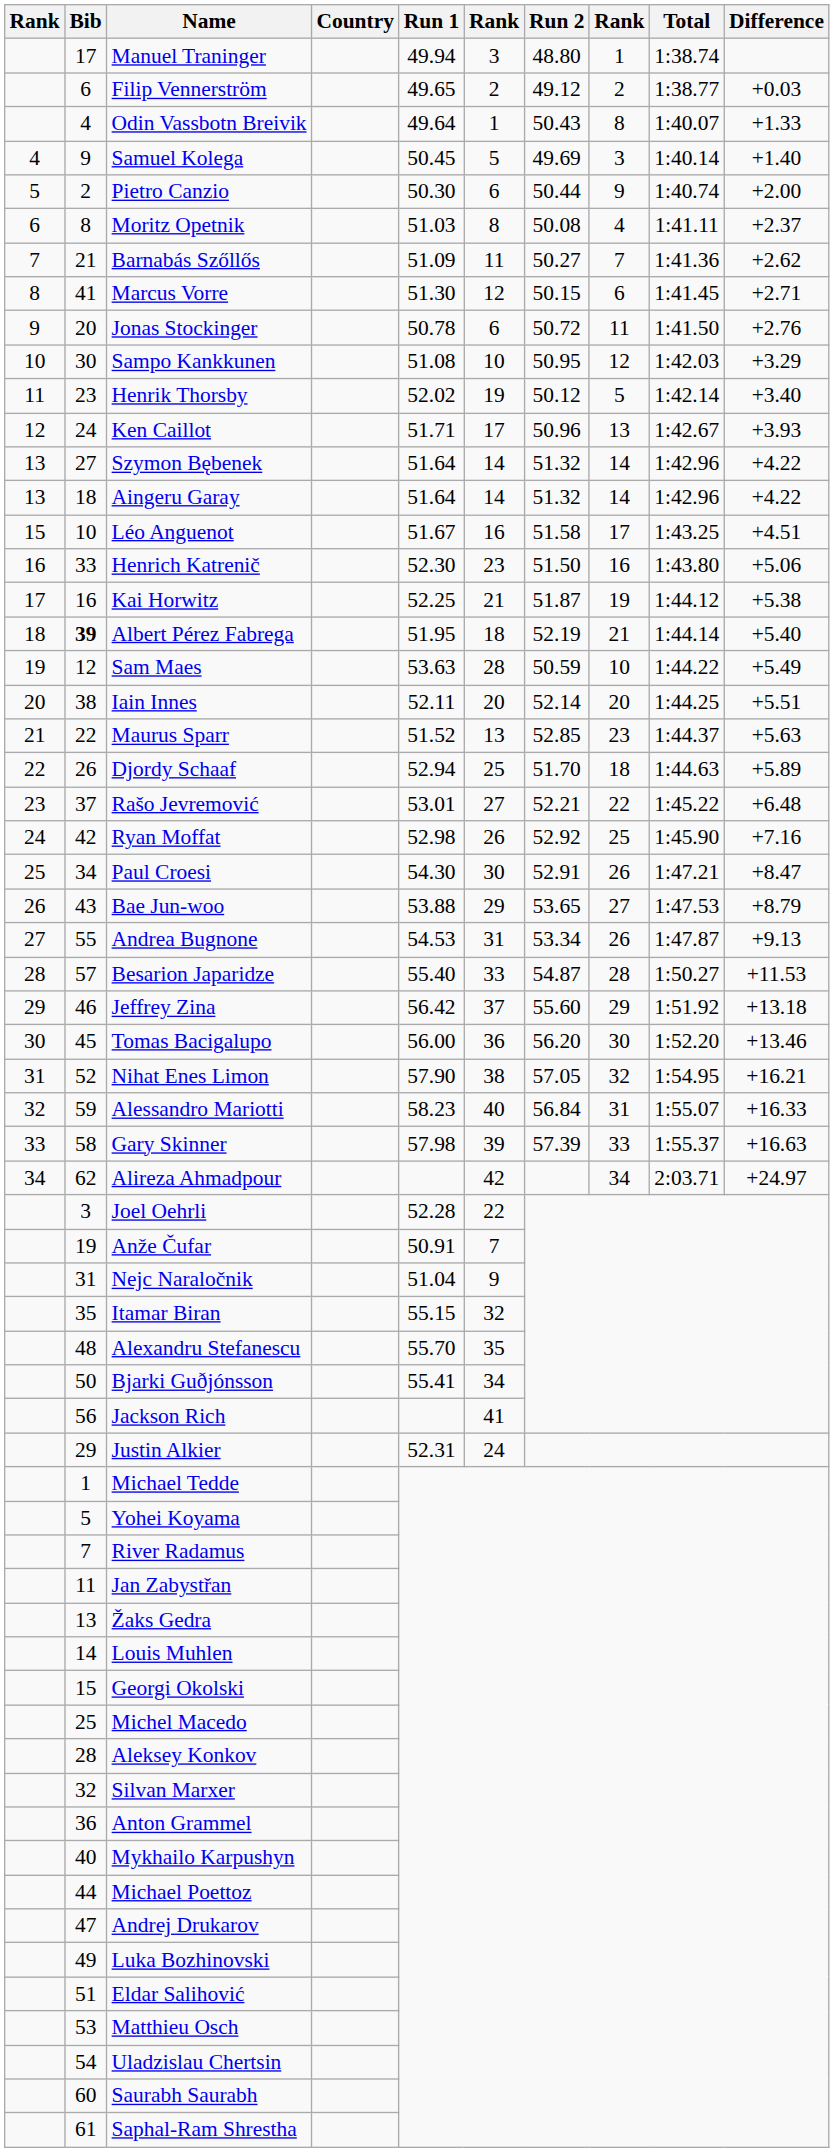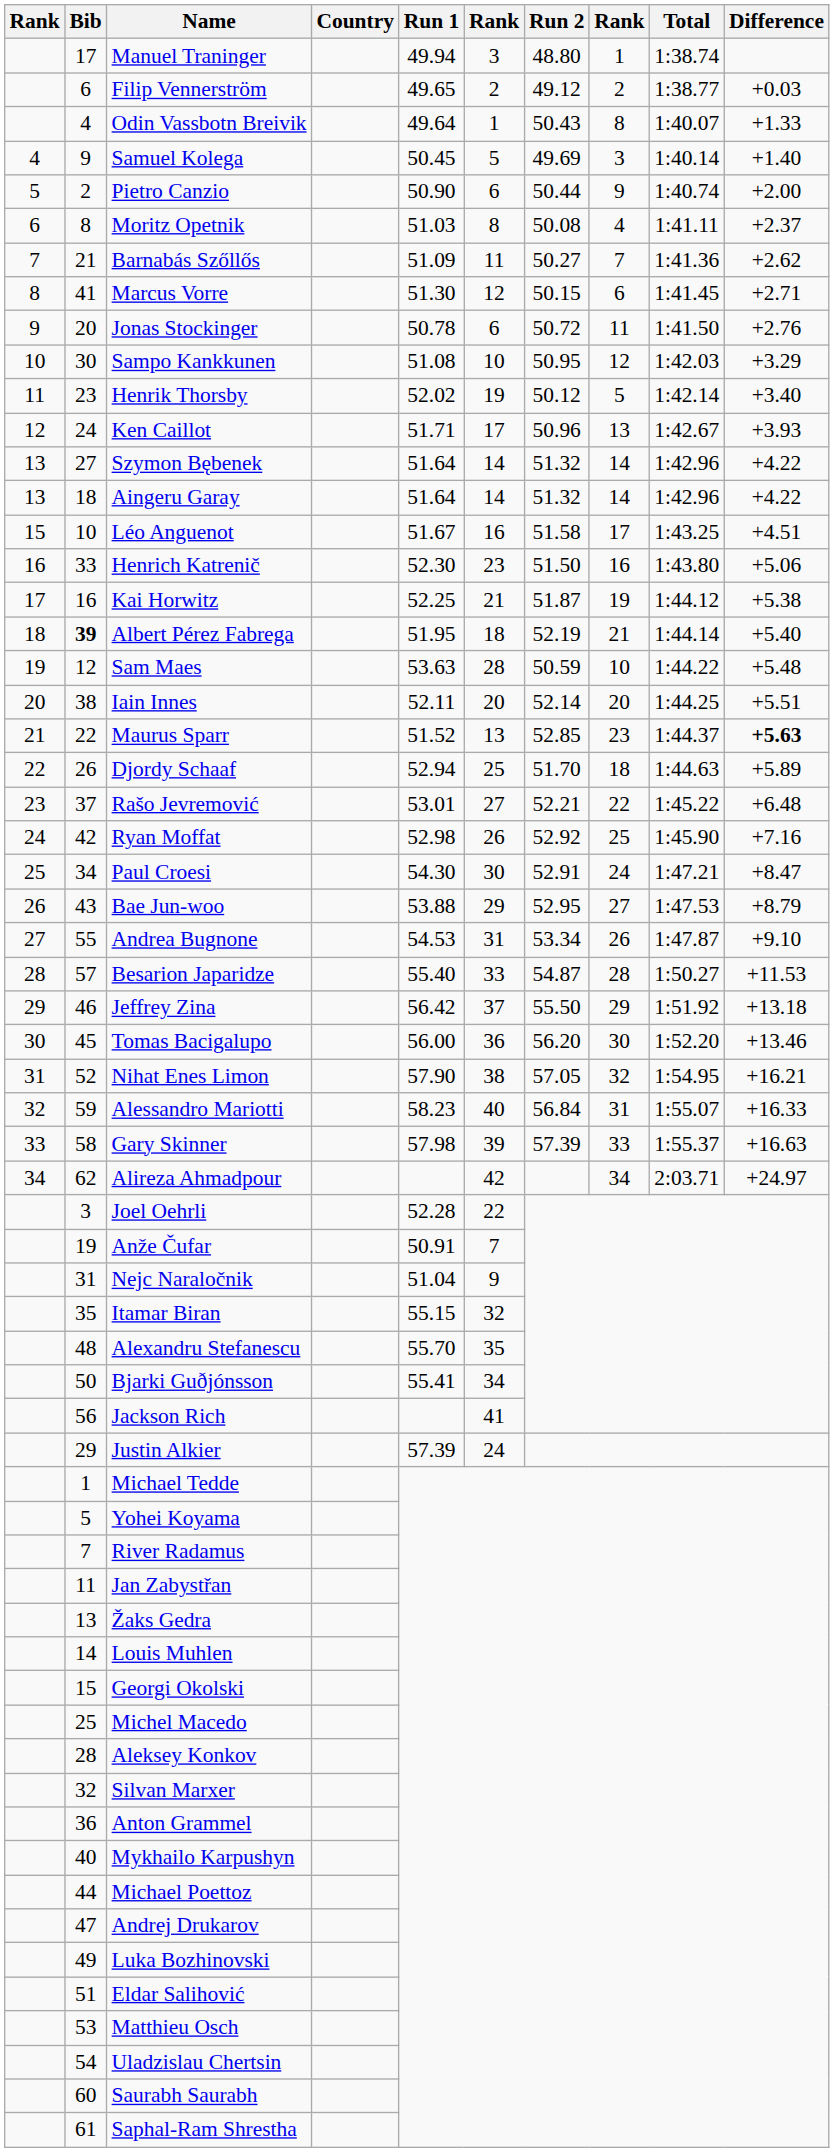Pietro Canzio | Run 1: 50.30 -> 50.90
Sam Maes | Difference: +5.49 -> +5.48
Maurus Sparr | Difference: normal -> bold
Paul Croesi | column 8: 26 -> 24
Bae Jun-woo | Run 2: 53.65 -> 52.95
Andrea Bugnone | Difference: +9.13 -> +9.10
Jeffrey Zina | Run 2: 55.60 -> 55.50
Justin Alkier | Run 1: 52.31 -> 57.39
